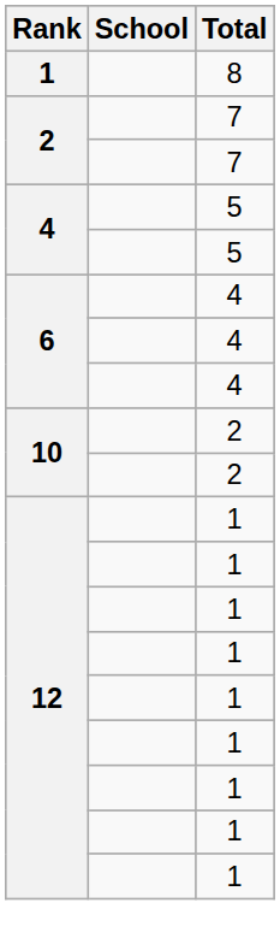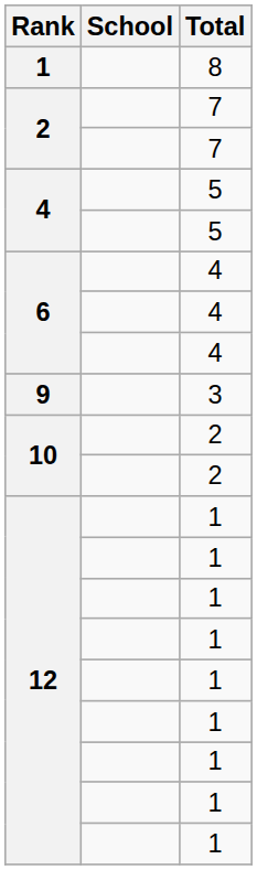+ row: 9 | 3
